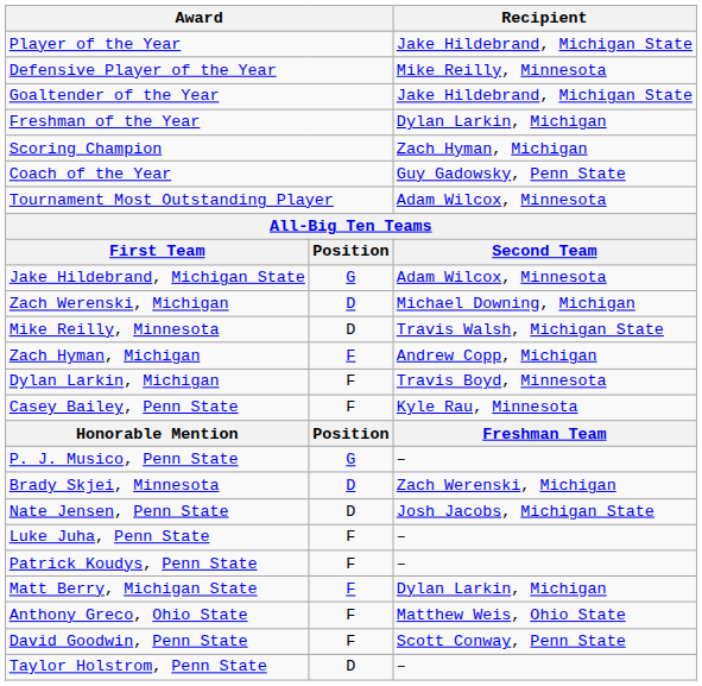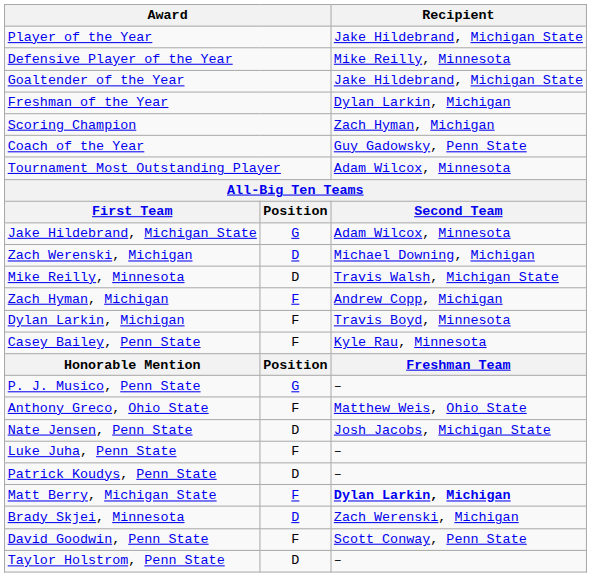rows swapped: Brady Skjei, Minnesota <-> Anthony Greco, Ohio State
Patrick Koudys, Penn State | column 2: F -> D
Matt Berry, Michigan State | Recipient: normal -> bold
